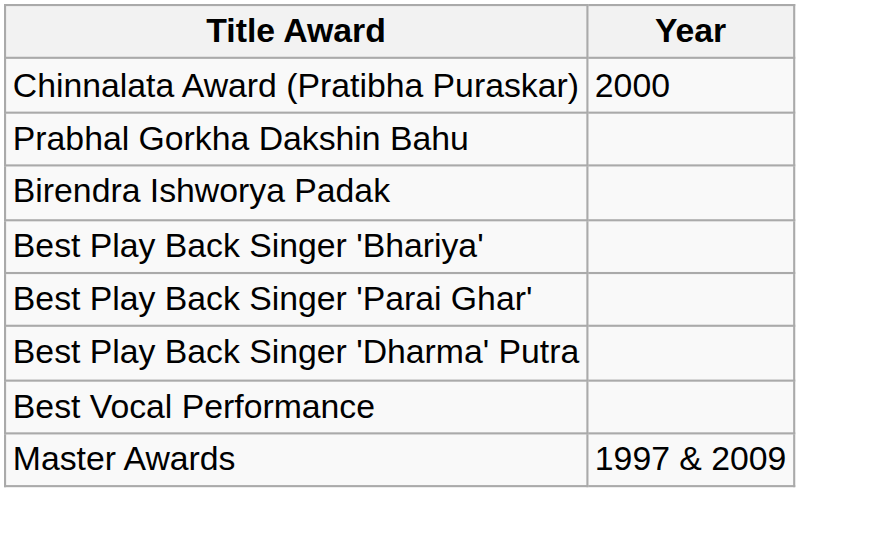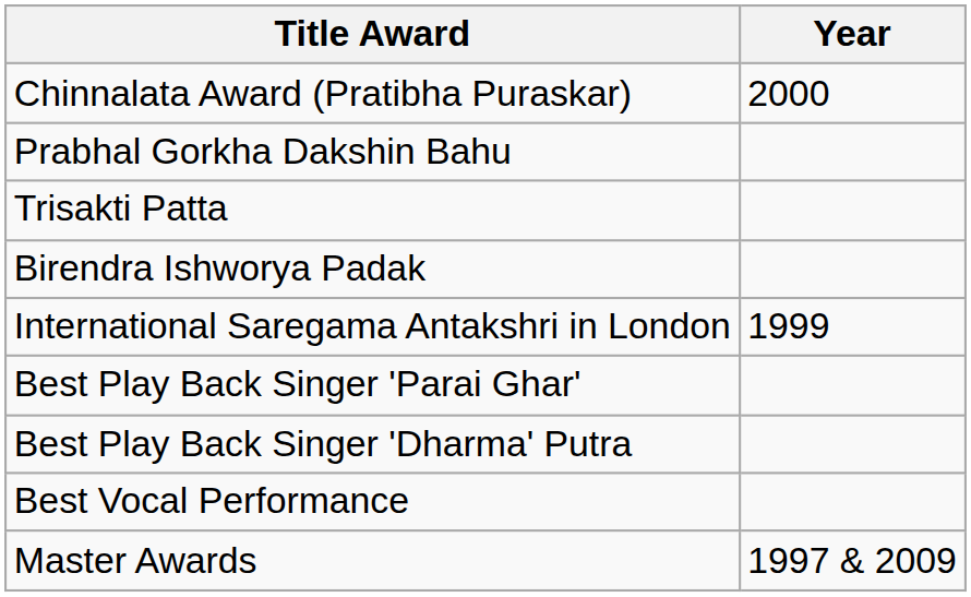+ row: Trisakti Patta
+ row: International Saregama Antakshri in London | 1999
- row: Best Play Back Singer 'Bhariya'
